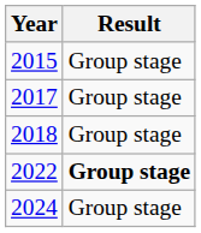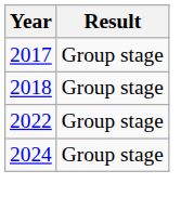- row: 2015 | Group stage
2022 | Result: bold -> normal
